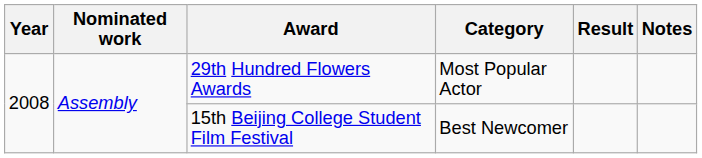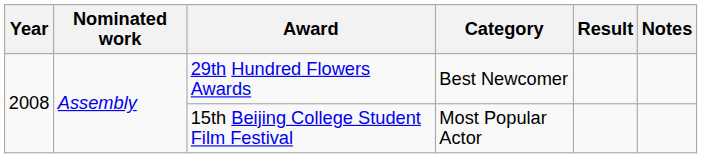29th Hundred Flowers Awards | Category: Most Popular Actor -> Best Newcomer
15th Beijing College Student Film Festival | Category: Best Newcomer -> Most Popular Actor
